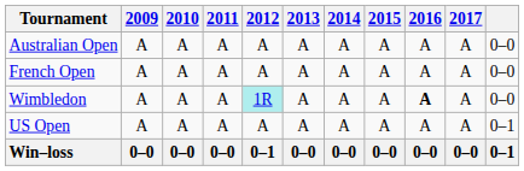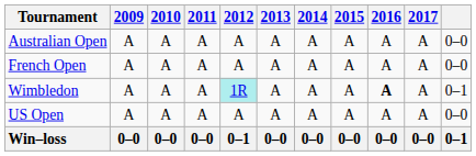Wimbledon | column 11: 0–0 -> 0–1
US Open | column 11: 0–1 -> 0–0
